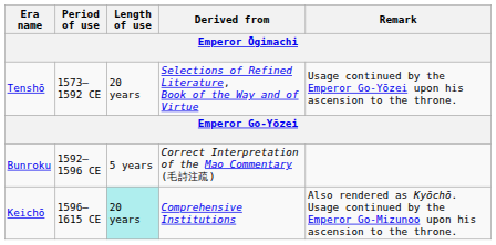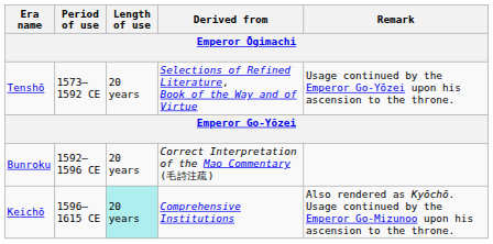Bunroku | Length of use: 5 years -> 20 years
